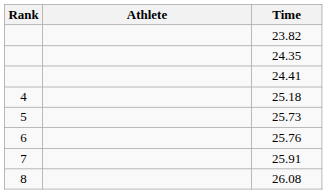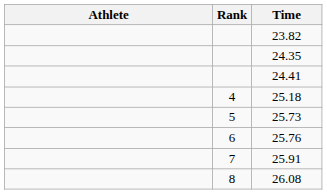columns swapped: Rank <-> Athlete
